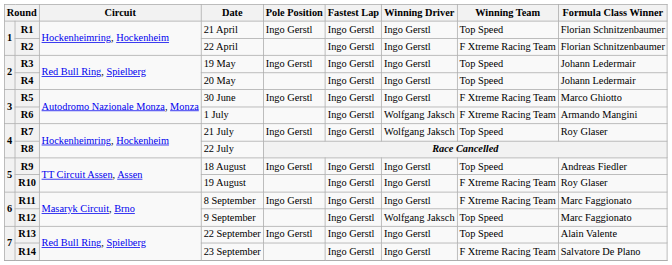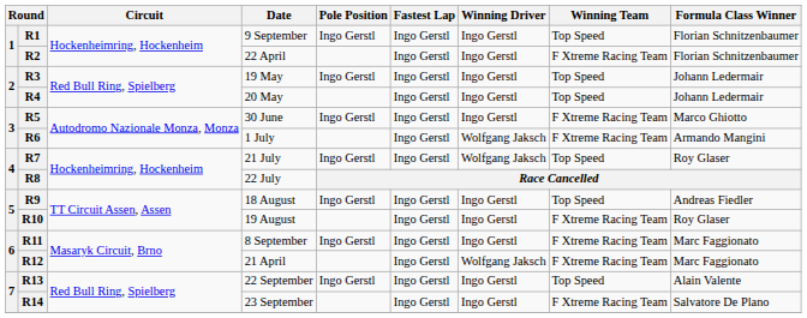R1 | Date: 21 April -> 9 September
R12 | Date: 9 September -> 21 April
R12 | Winning Team: Top Speed -> F Xtreme Racing Team
